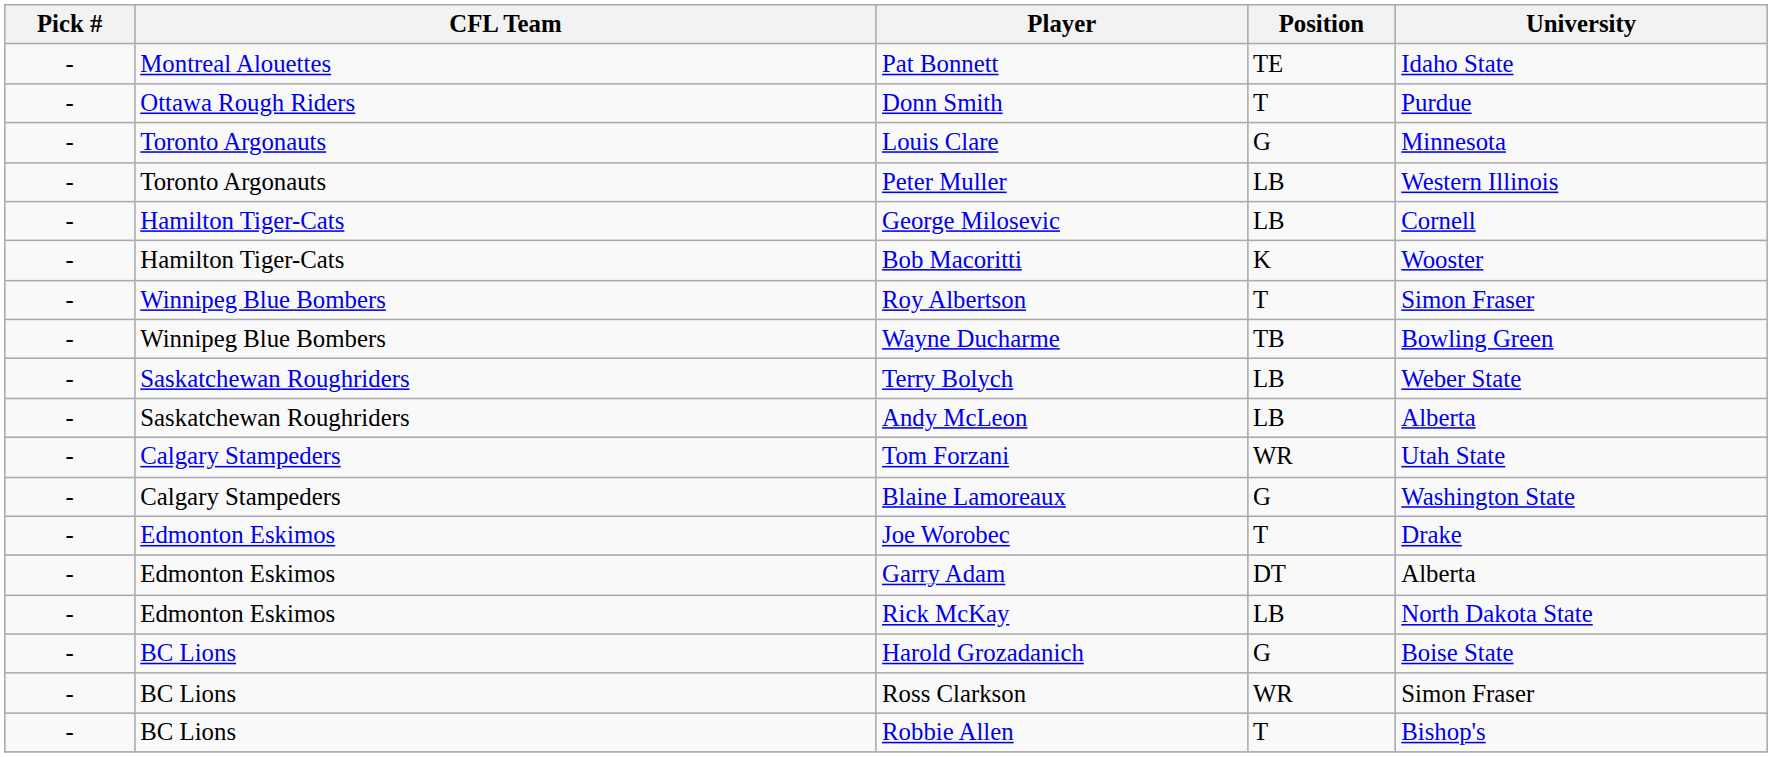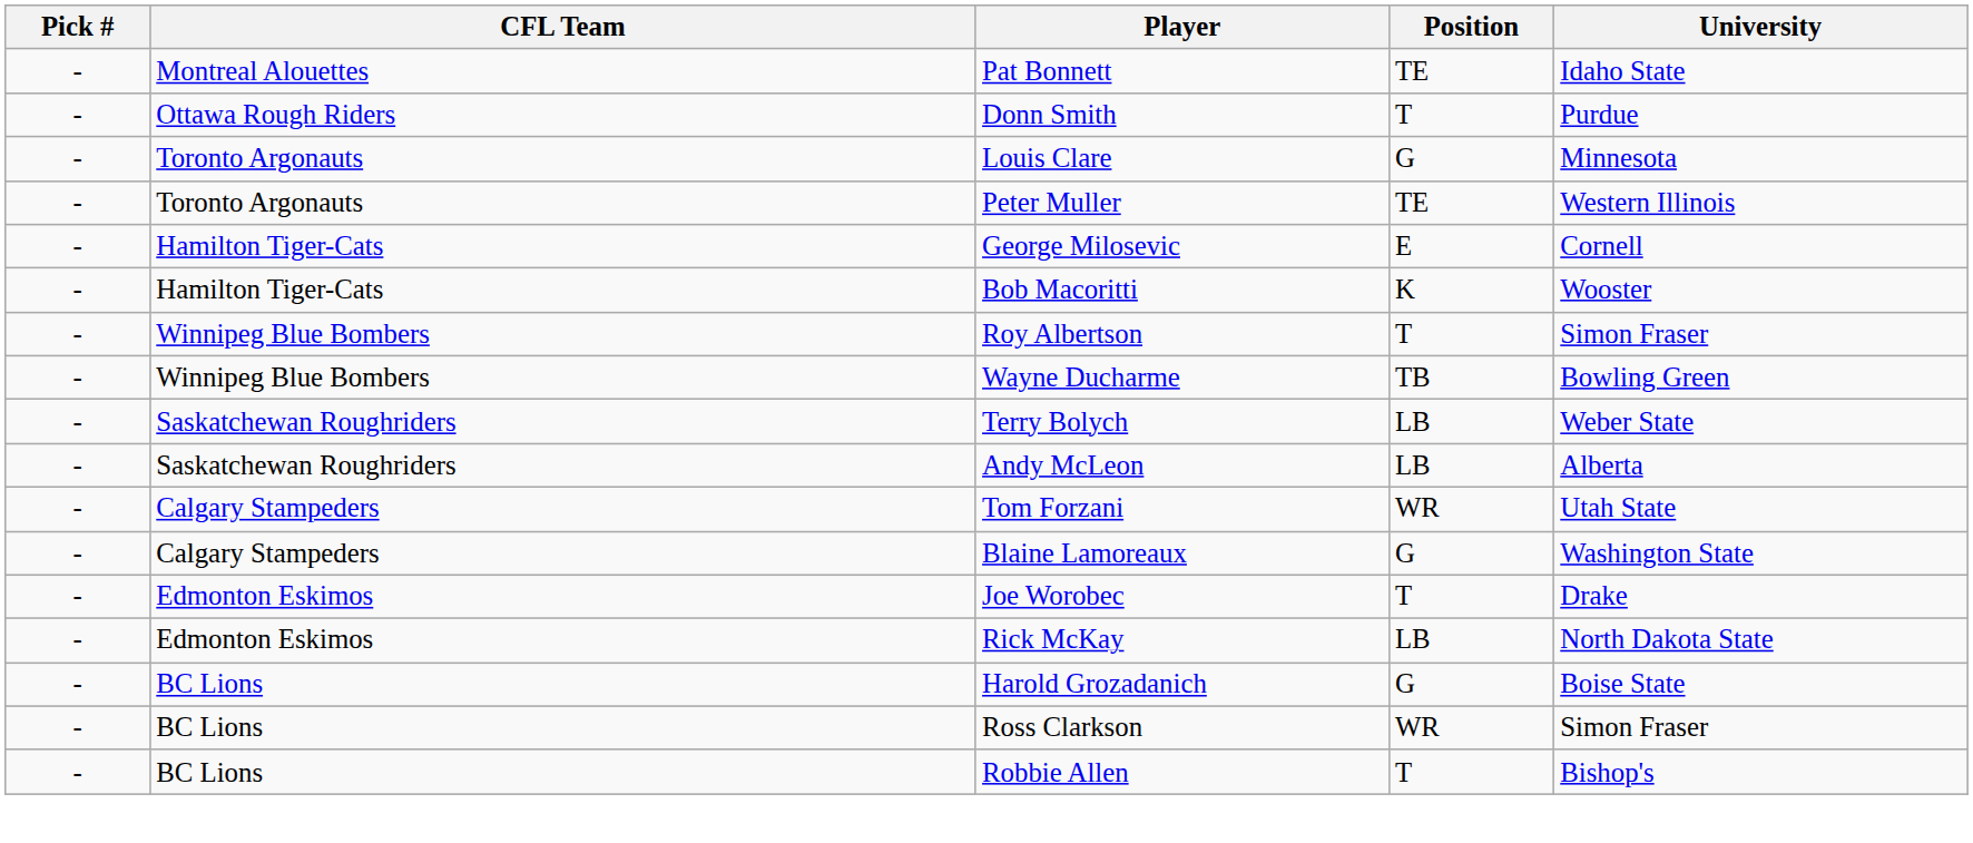Peter Muller | Position: LB -> TE
George Milosevic | Position: LB -> E
- row: - | Edmonton Eskimos | Garry Adam | DT | Alberta
